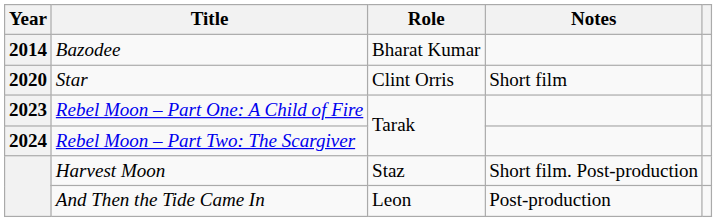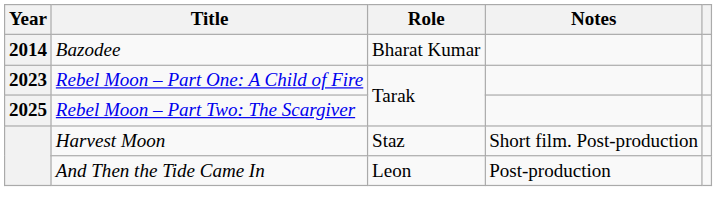- row: 2020 | Star | Clint Orris | Short film
Rebel Moon – Part Two: The Scargiver | Year: 2024 -> 2025
